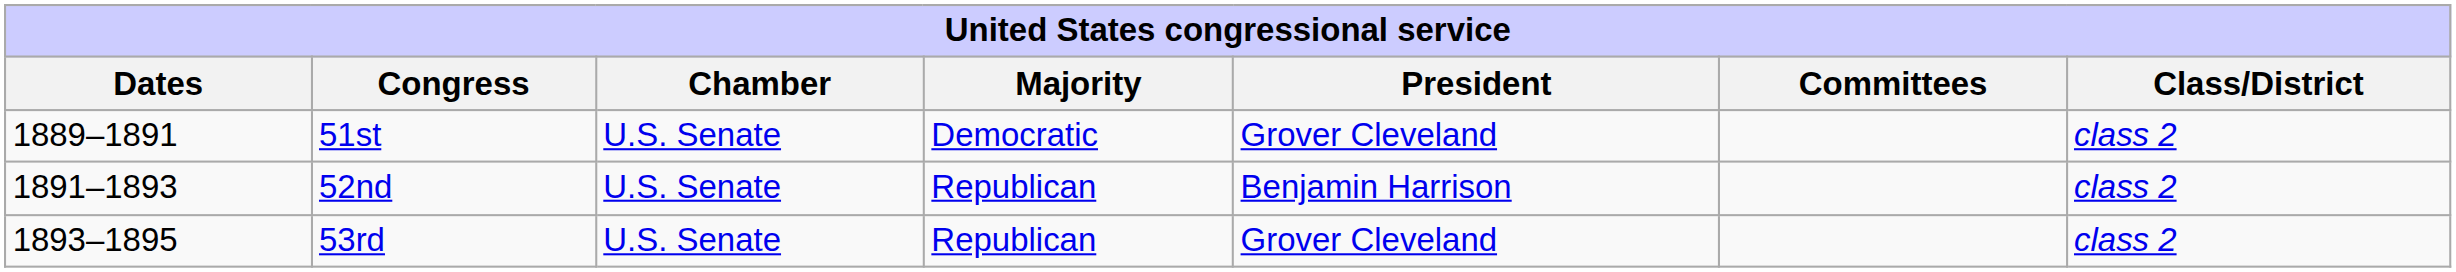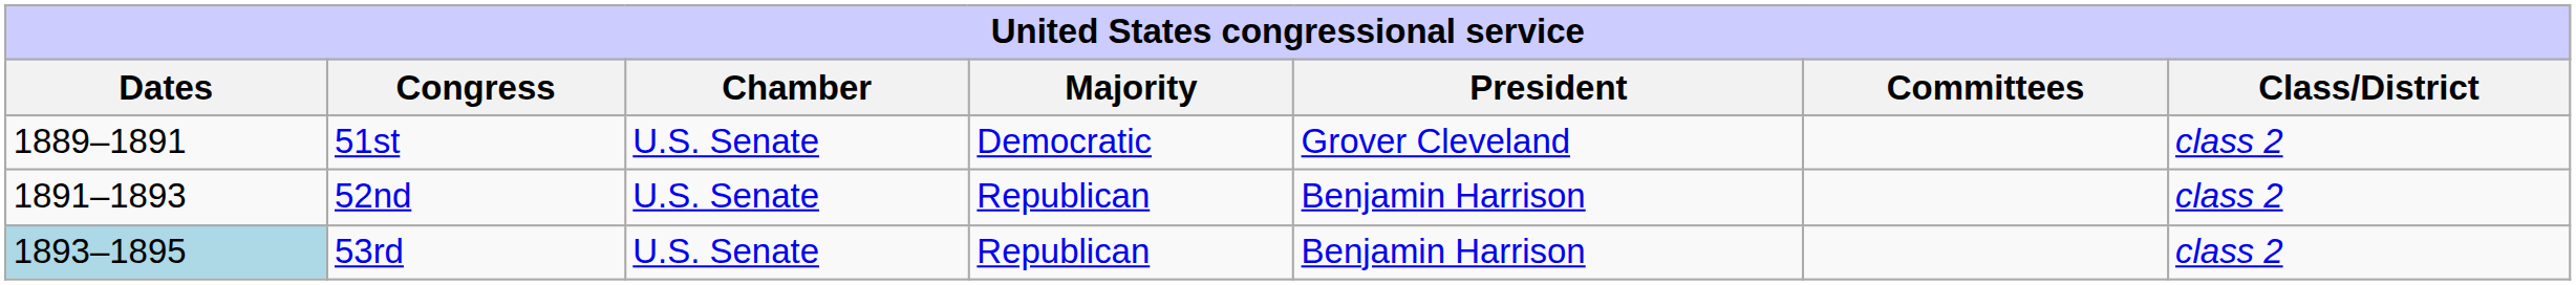53rd | Dates: no background -> lightblue background
53rd | President: Grover Cleveland -> Benjamin Harrison
